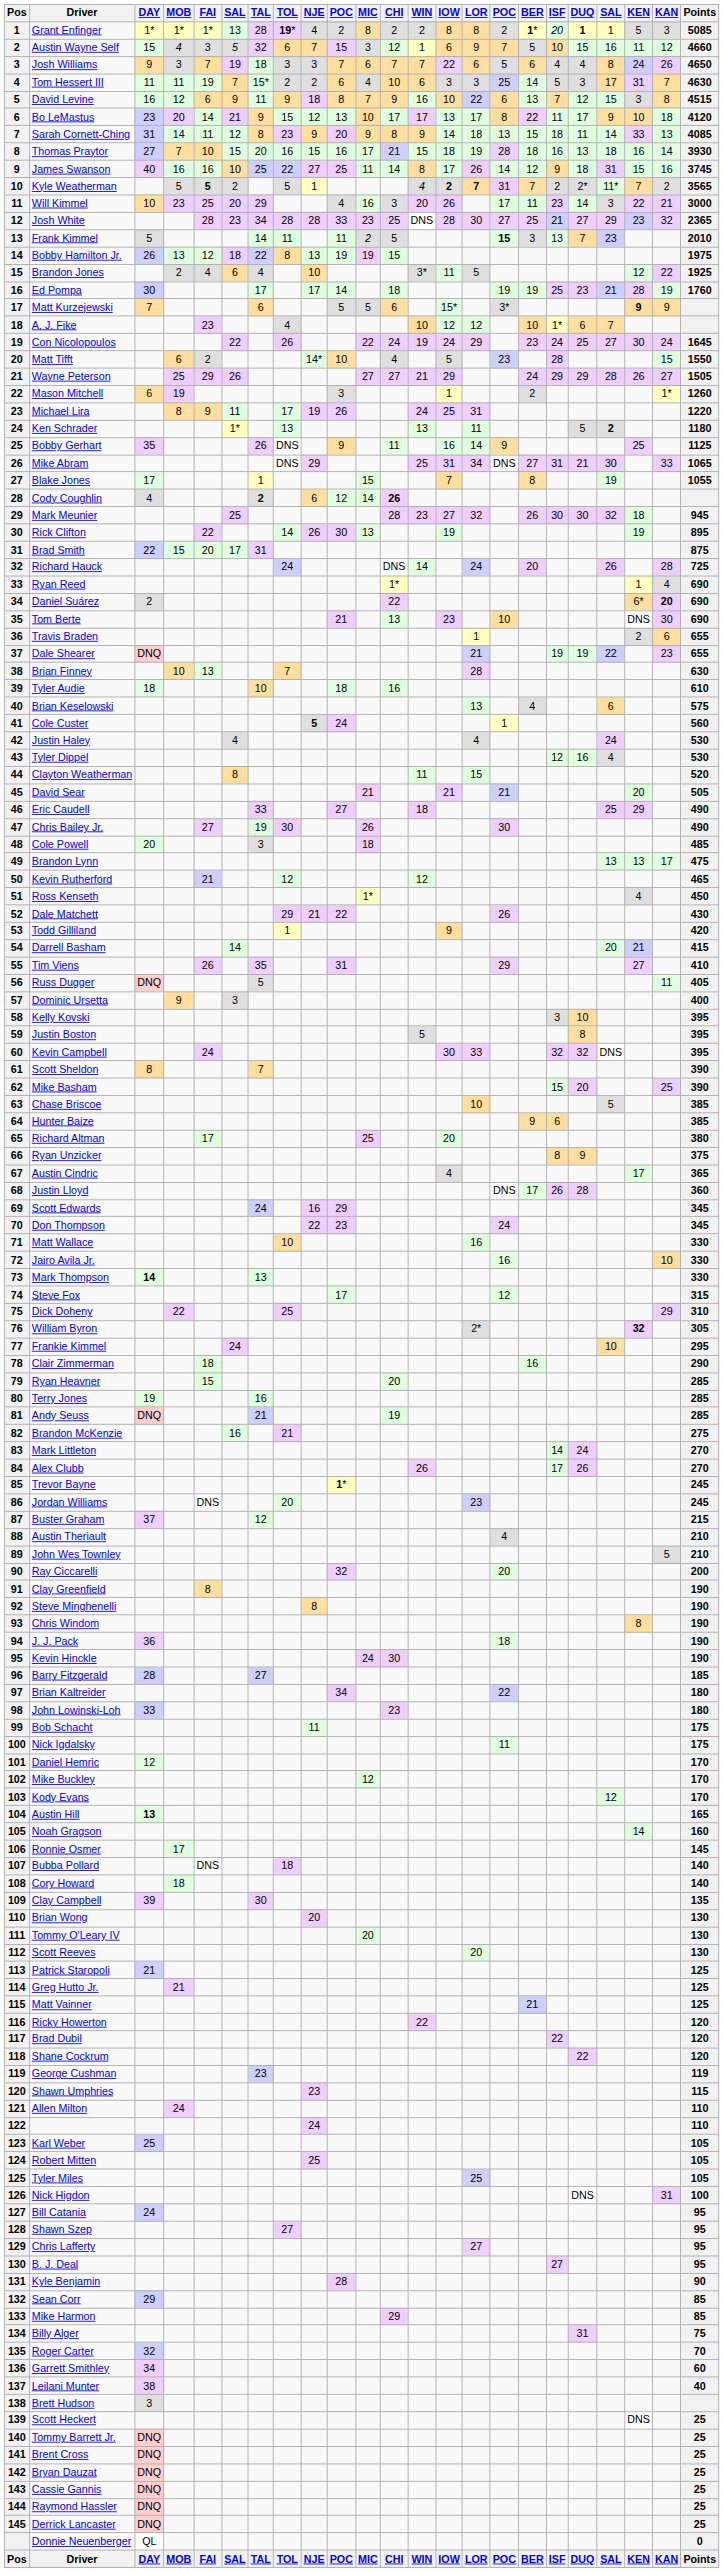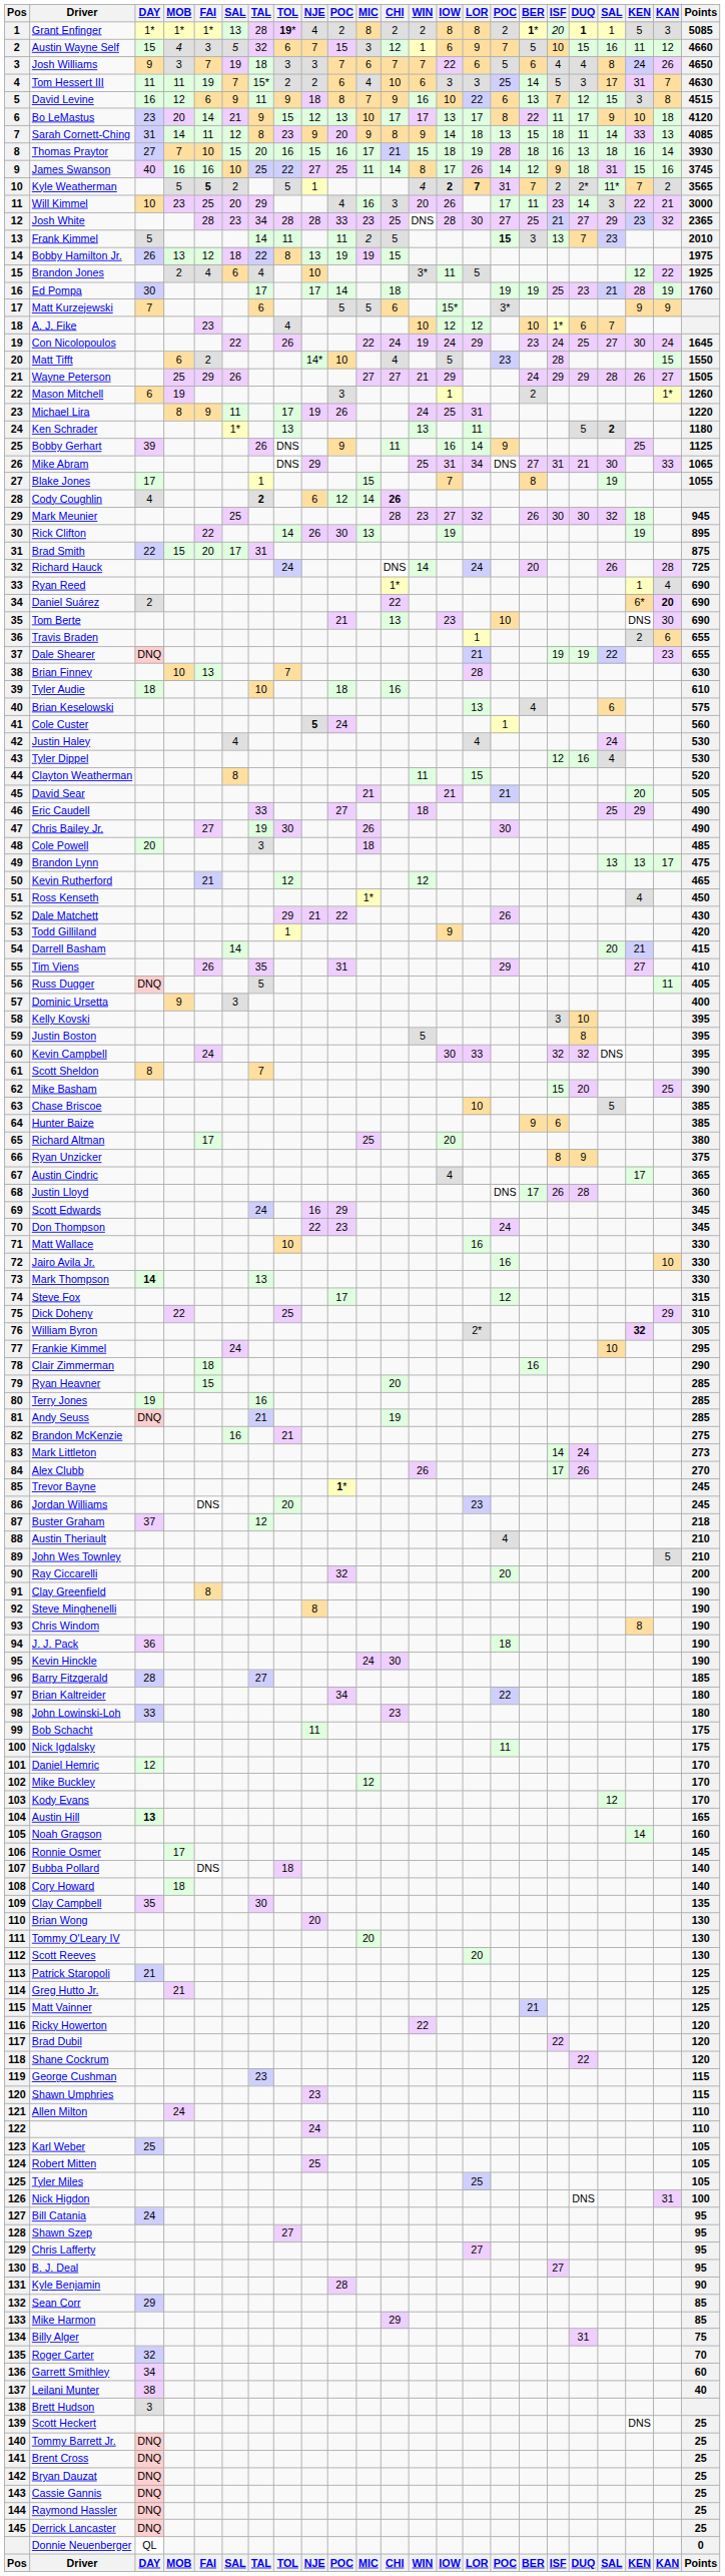Matt Kurzejewski | KEN: bold -> normal
Bobby Gerhart | DAY: 35 -> 39
Mark Littleton | Points: 270 -> 273
Buster Graham | Points: 215 -> 218
Clay Campbell | DAY: 39 -> 35
George Cushman | Points: 119 -> 115
